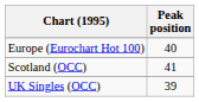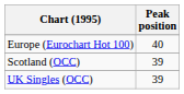Scotland (OCC) | Peak position: 41 -> 39
